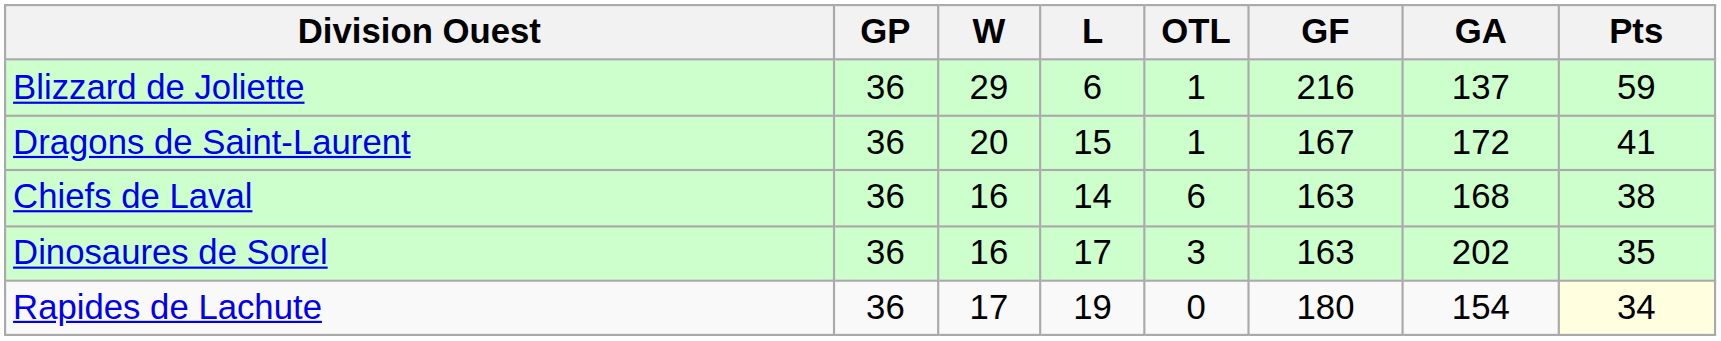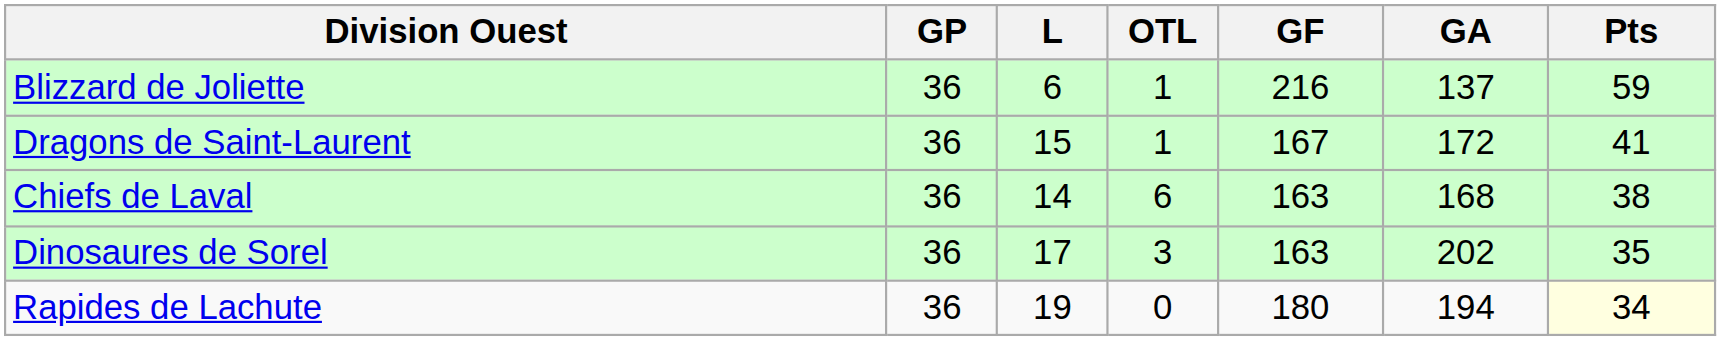- column: W | 29 | 20 | 16 | 16 | 17
Rapides de Lachute | GA: 154 -> 194
